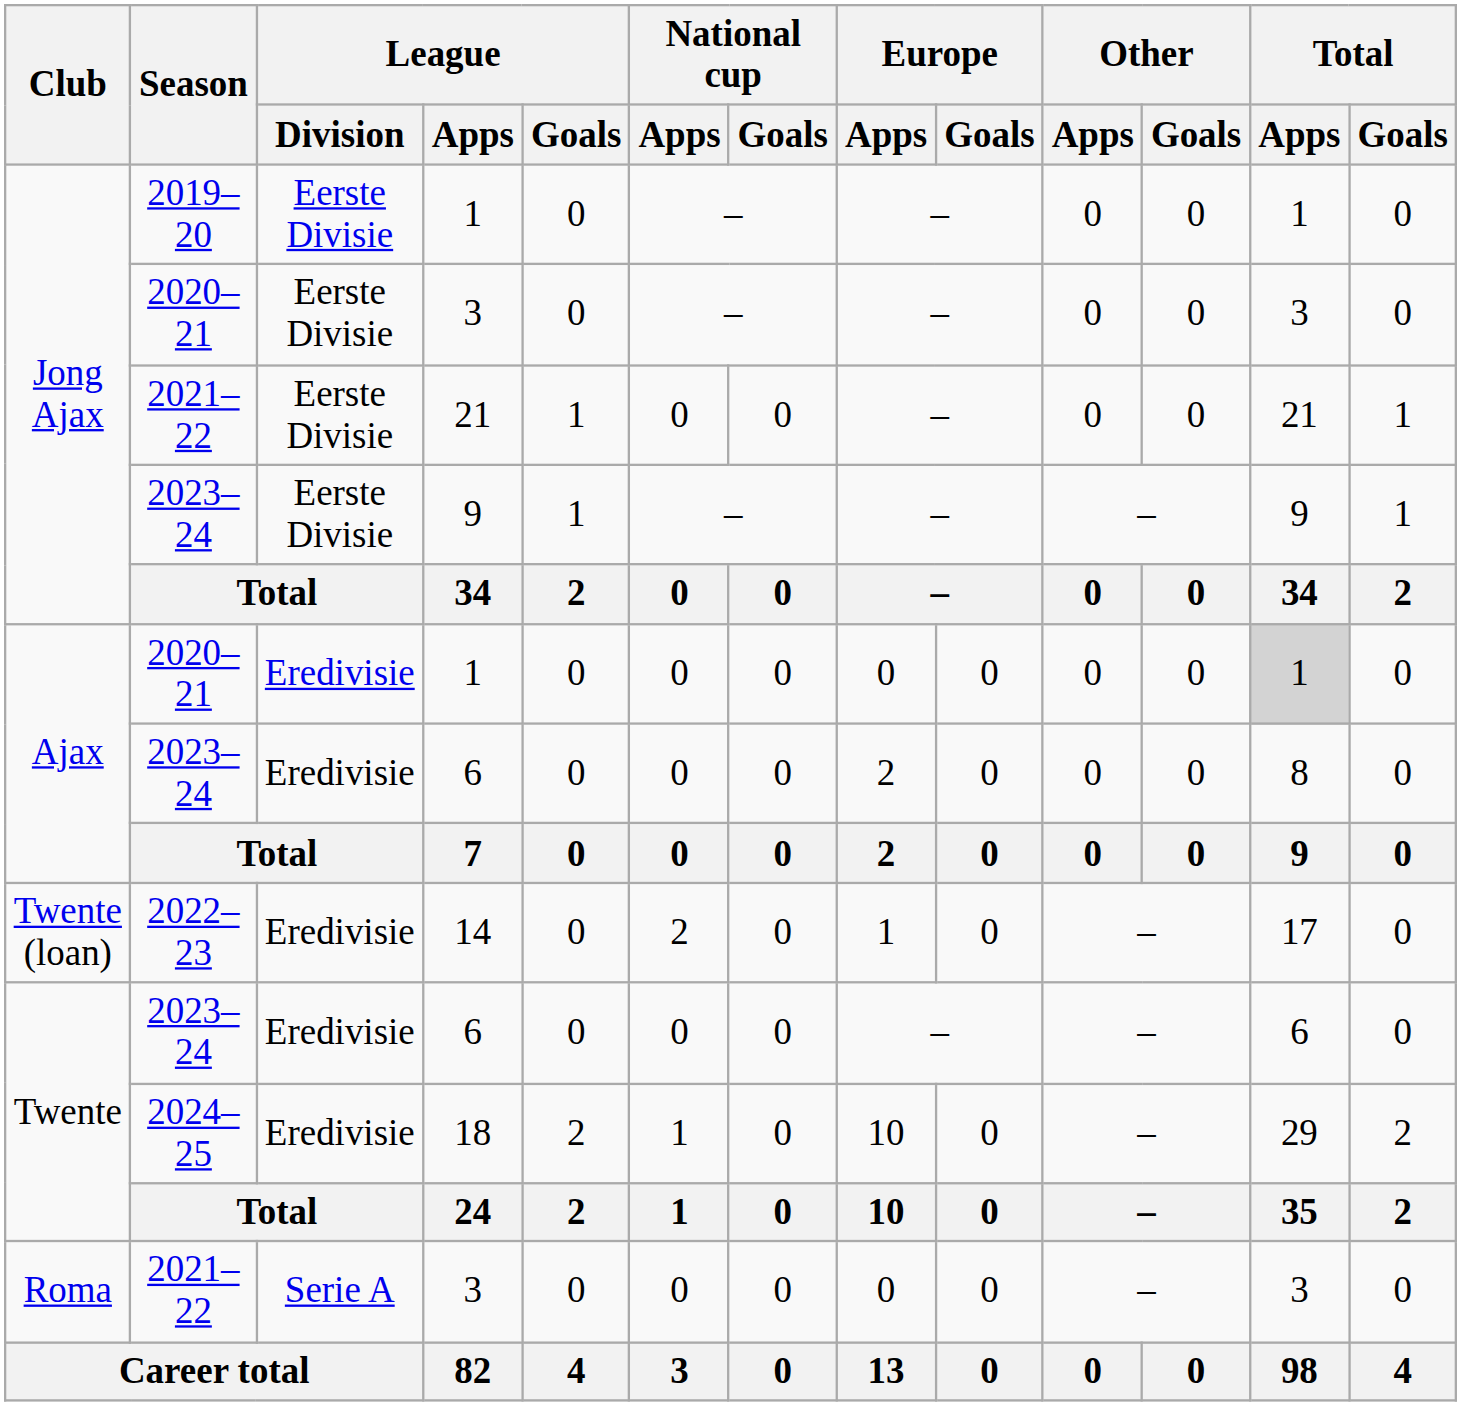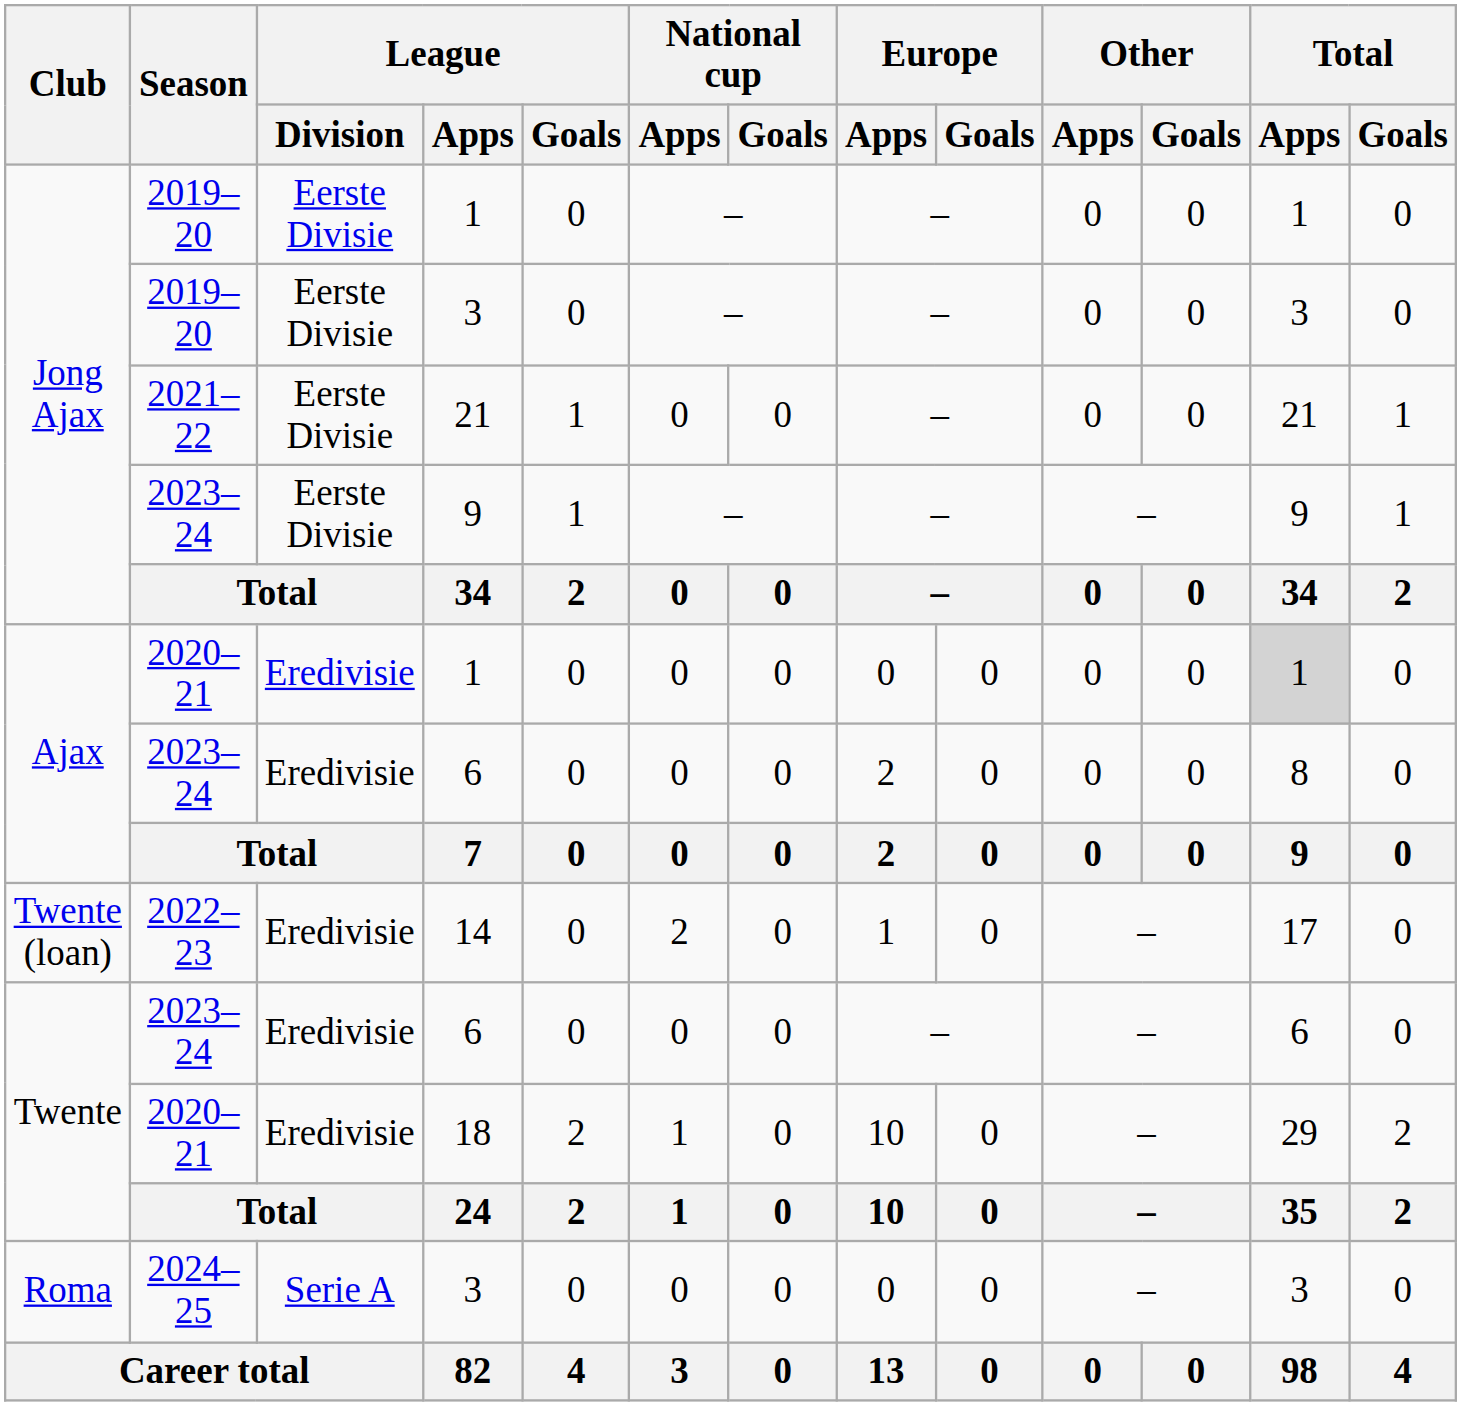Jong Ajax / 3 | Season: 2020–21 -> 2019–20
18 | Season: 2024–25 -> 2020–21
Roma / 3 | Season: 2021–22 -> 2024–25
